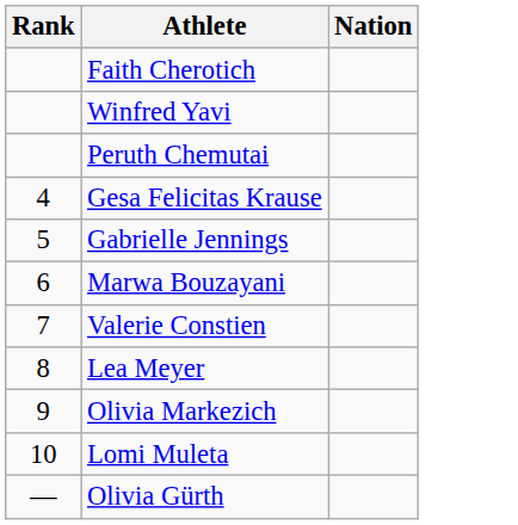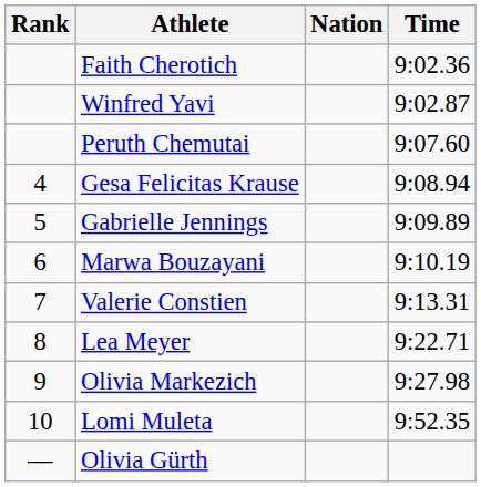+ column: Time | 9:02.36 | 9:02.87 | 9:07.60 | 9:08.94 | 9:09.89 | 9:10.19 | 9:13.31 | 9:22.71 | 9:27.98 | 9:52.35
